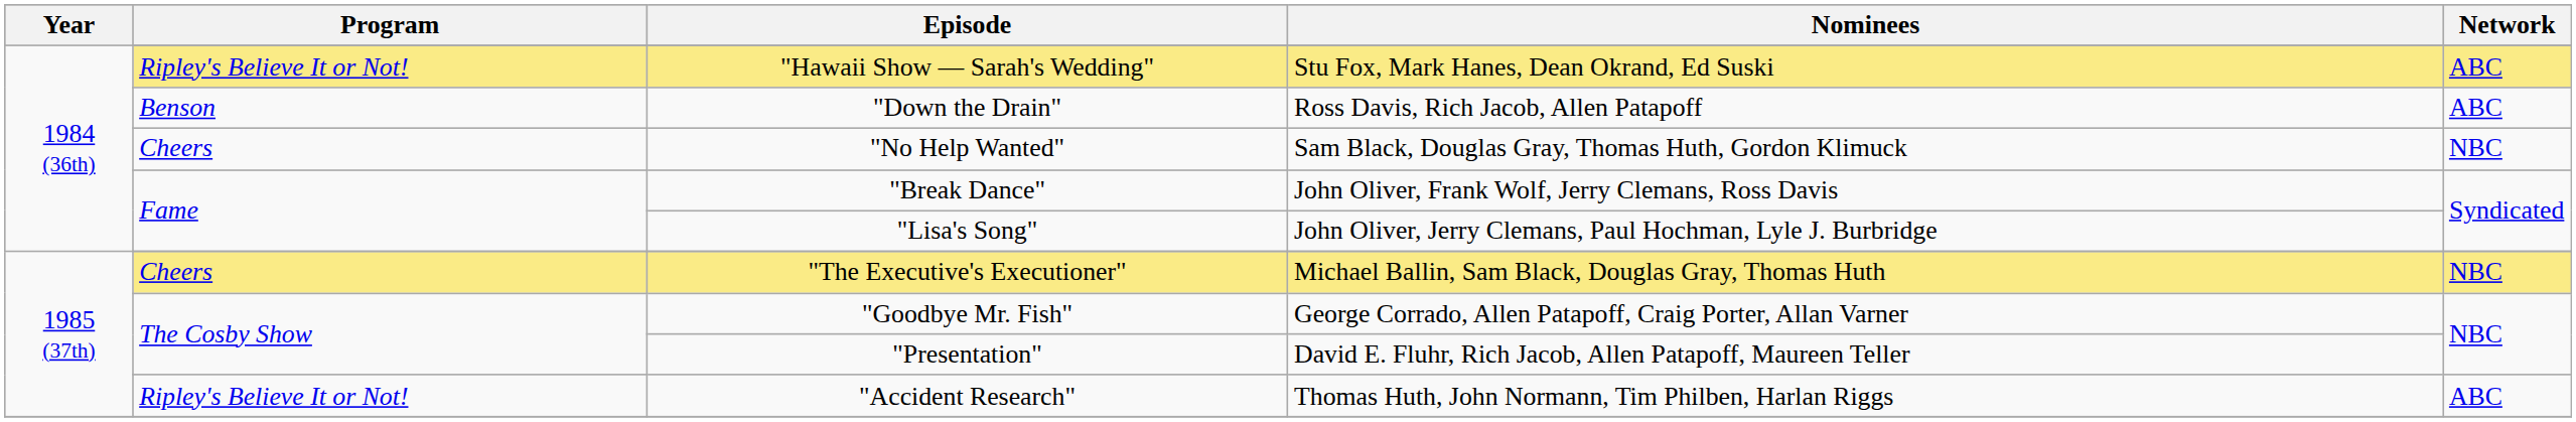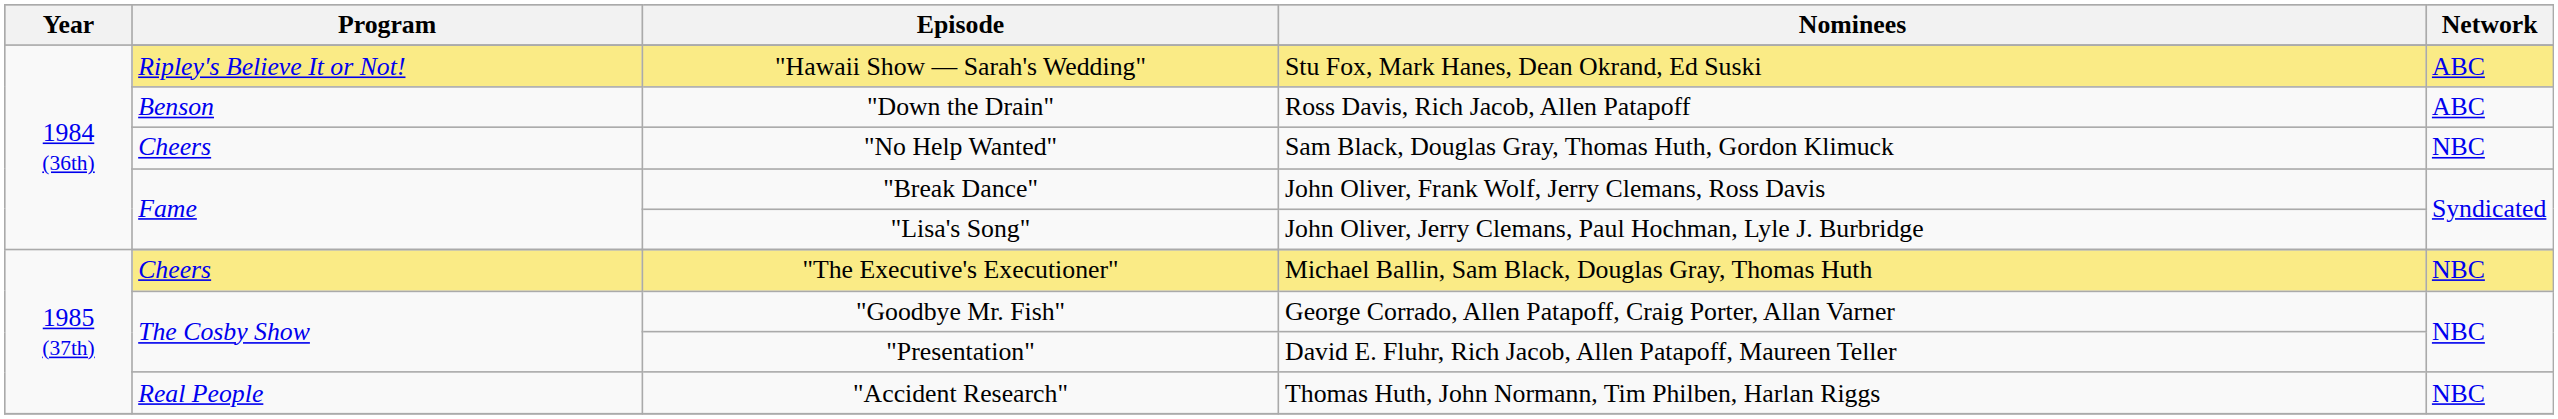"Accident Research" | Program: Ripley's Believe It or Not! -> Real People
"Accident Research" | Network: ABC -> NBC
